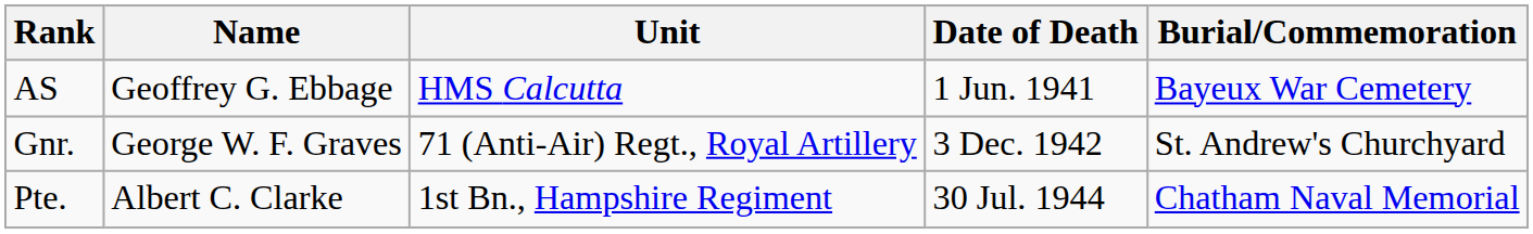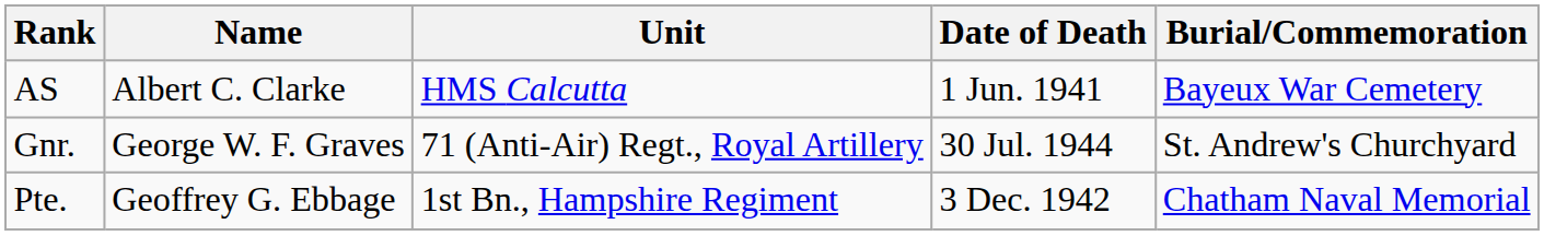AS | Name: Geoffrey G. Ebbage -> Albert C. Clarke
Gnr. | Date of Death: 3 Dec. 1942 -> 30 Jul. 1944
Pte. | Name: Albert C. Clarke -> Geoffrey G. Ebbage
Pte. | Date of Death: 30 Jul. 1944 -> 3 Dec. 1942
